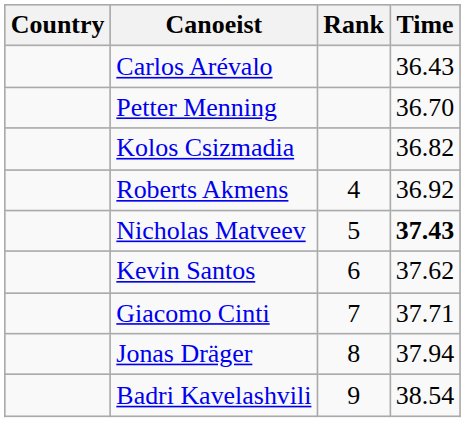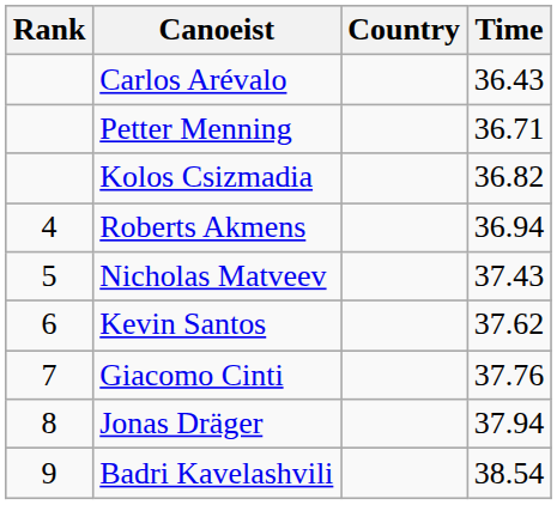columns swapped: Rank <-> Country
Petter Menning | Time: 36.70 -> 36.71
Roberts Akmens | Time: 36.92 -> 36.94
Nicholas Matveev | Time: bold -> normal
Giacomo Cinti | Time: 37.71 -> 37.76
